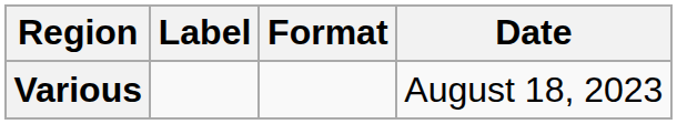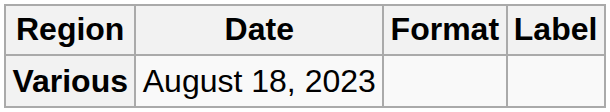columns swapped: Date <-> Label
